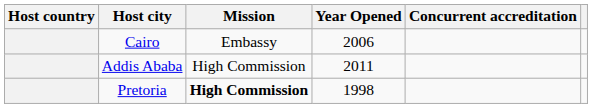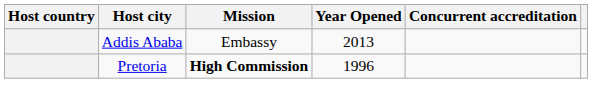- row: Cairo | Embassy | 2006
Addis Ababa | Mission: High Commission -> Embassy
Addis Ababa | Year Opened: 2011 -> 2013
Pretoria | Year Opened: 1998 -> 1996
